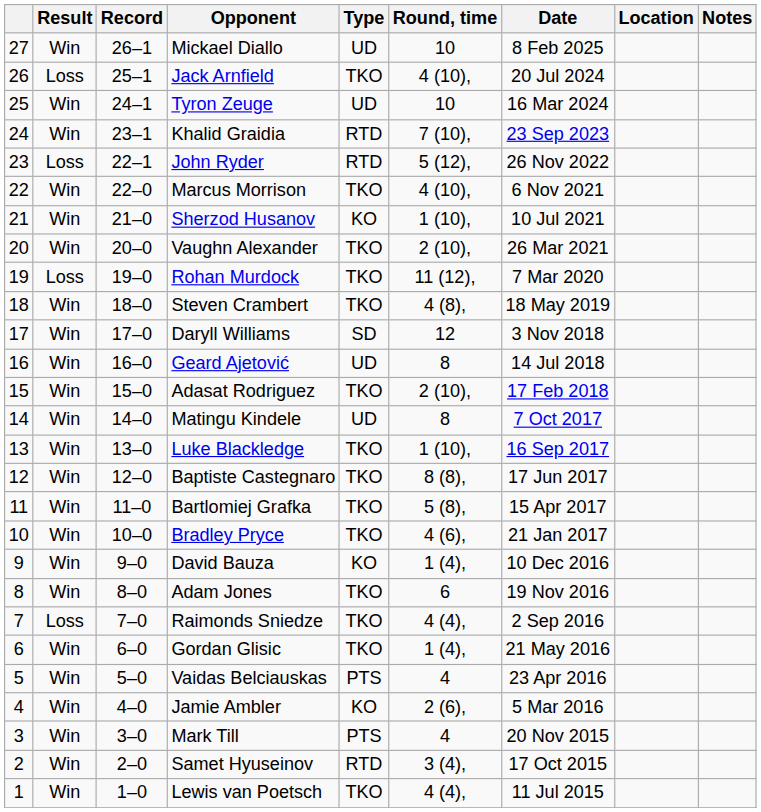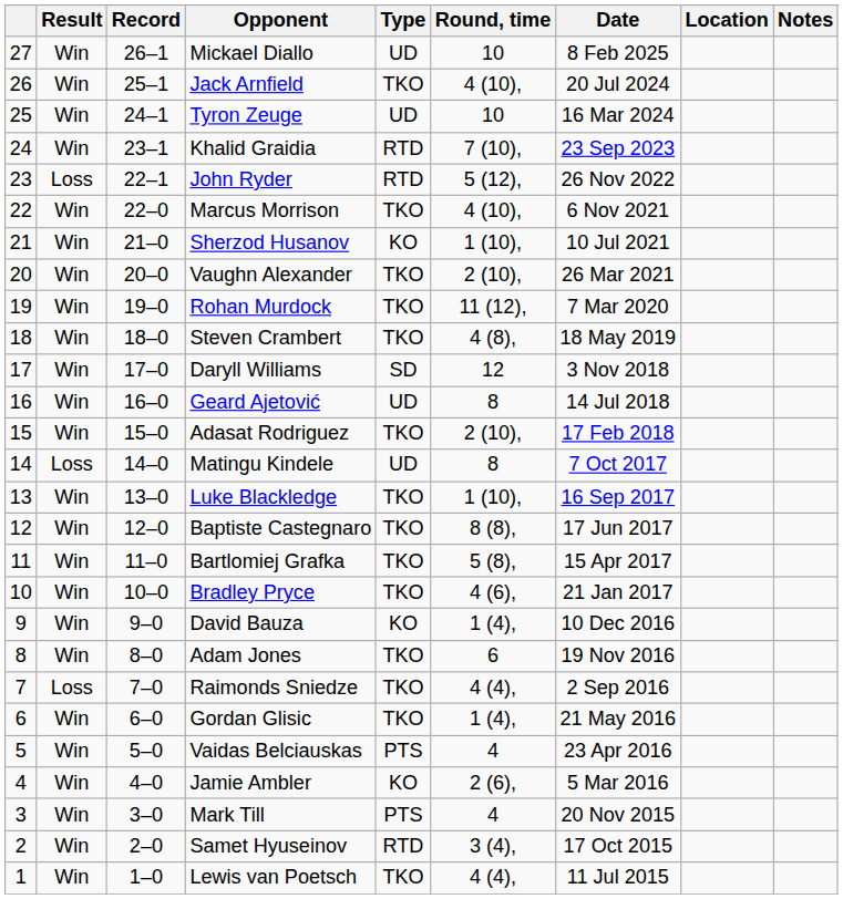Jack Arnfield | Result: Loss -> Win
Rohan Murdock | Result: Loss -> Win
Matingu Kindele | Result: Win -> Loss
